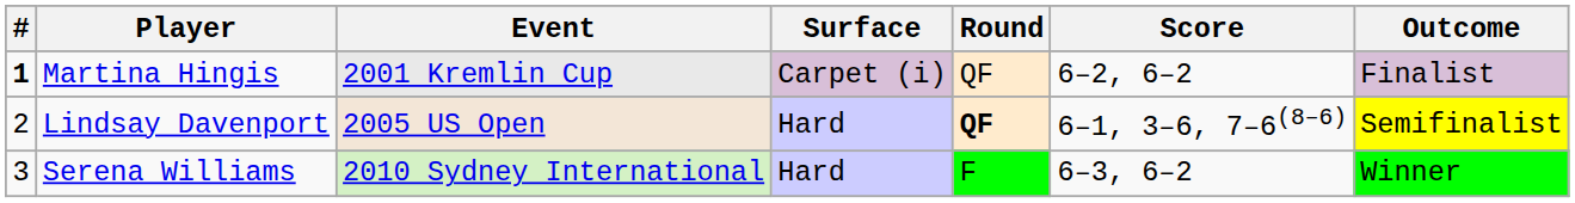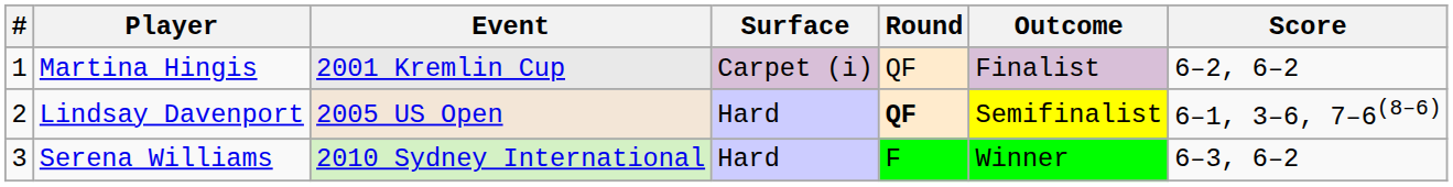columns swapped: Score <-> Outcome
Martina Hingis | #: bold -> normal
